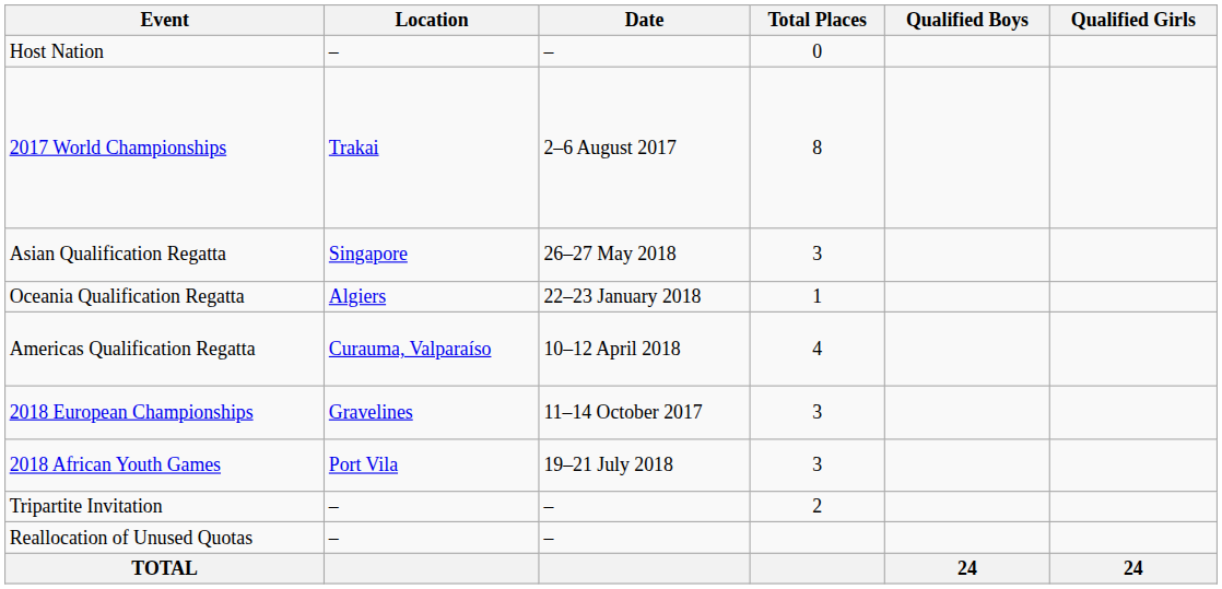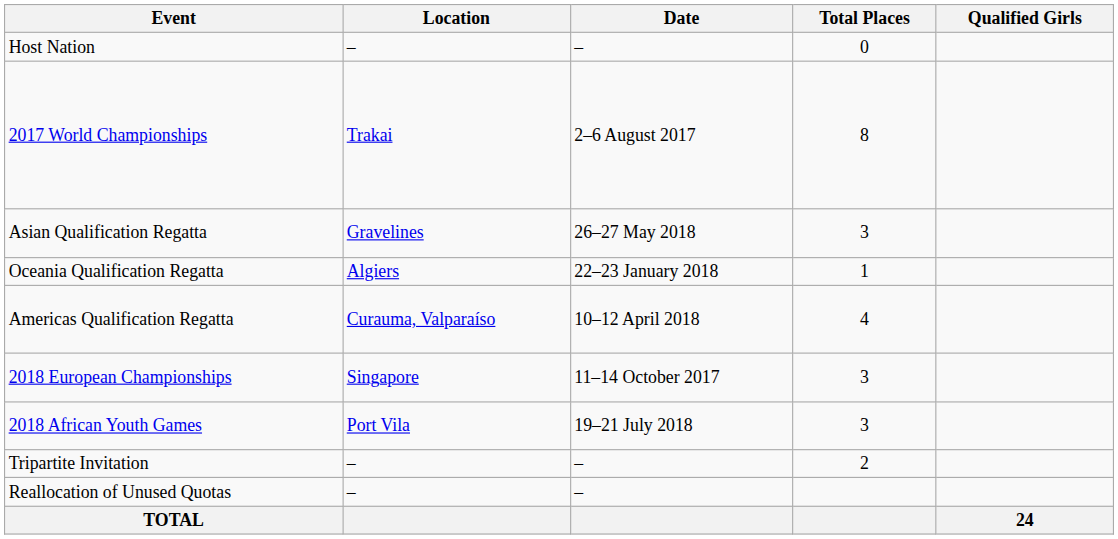- column: Qualified Boys | 24
Asian Qualification Regatta | Location: Singapore -> Gravelines
2018 European Championships | Location: Gravelines -> Singapore
